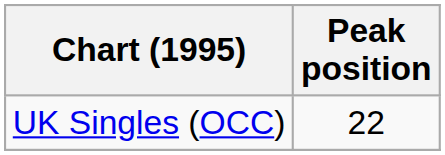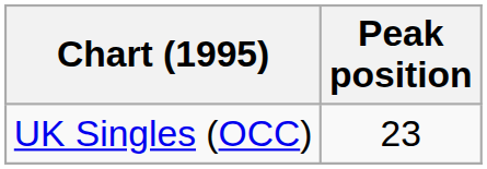UK Singles (OCC) | Peak position: 22 -> 23
